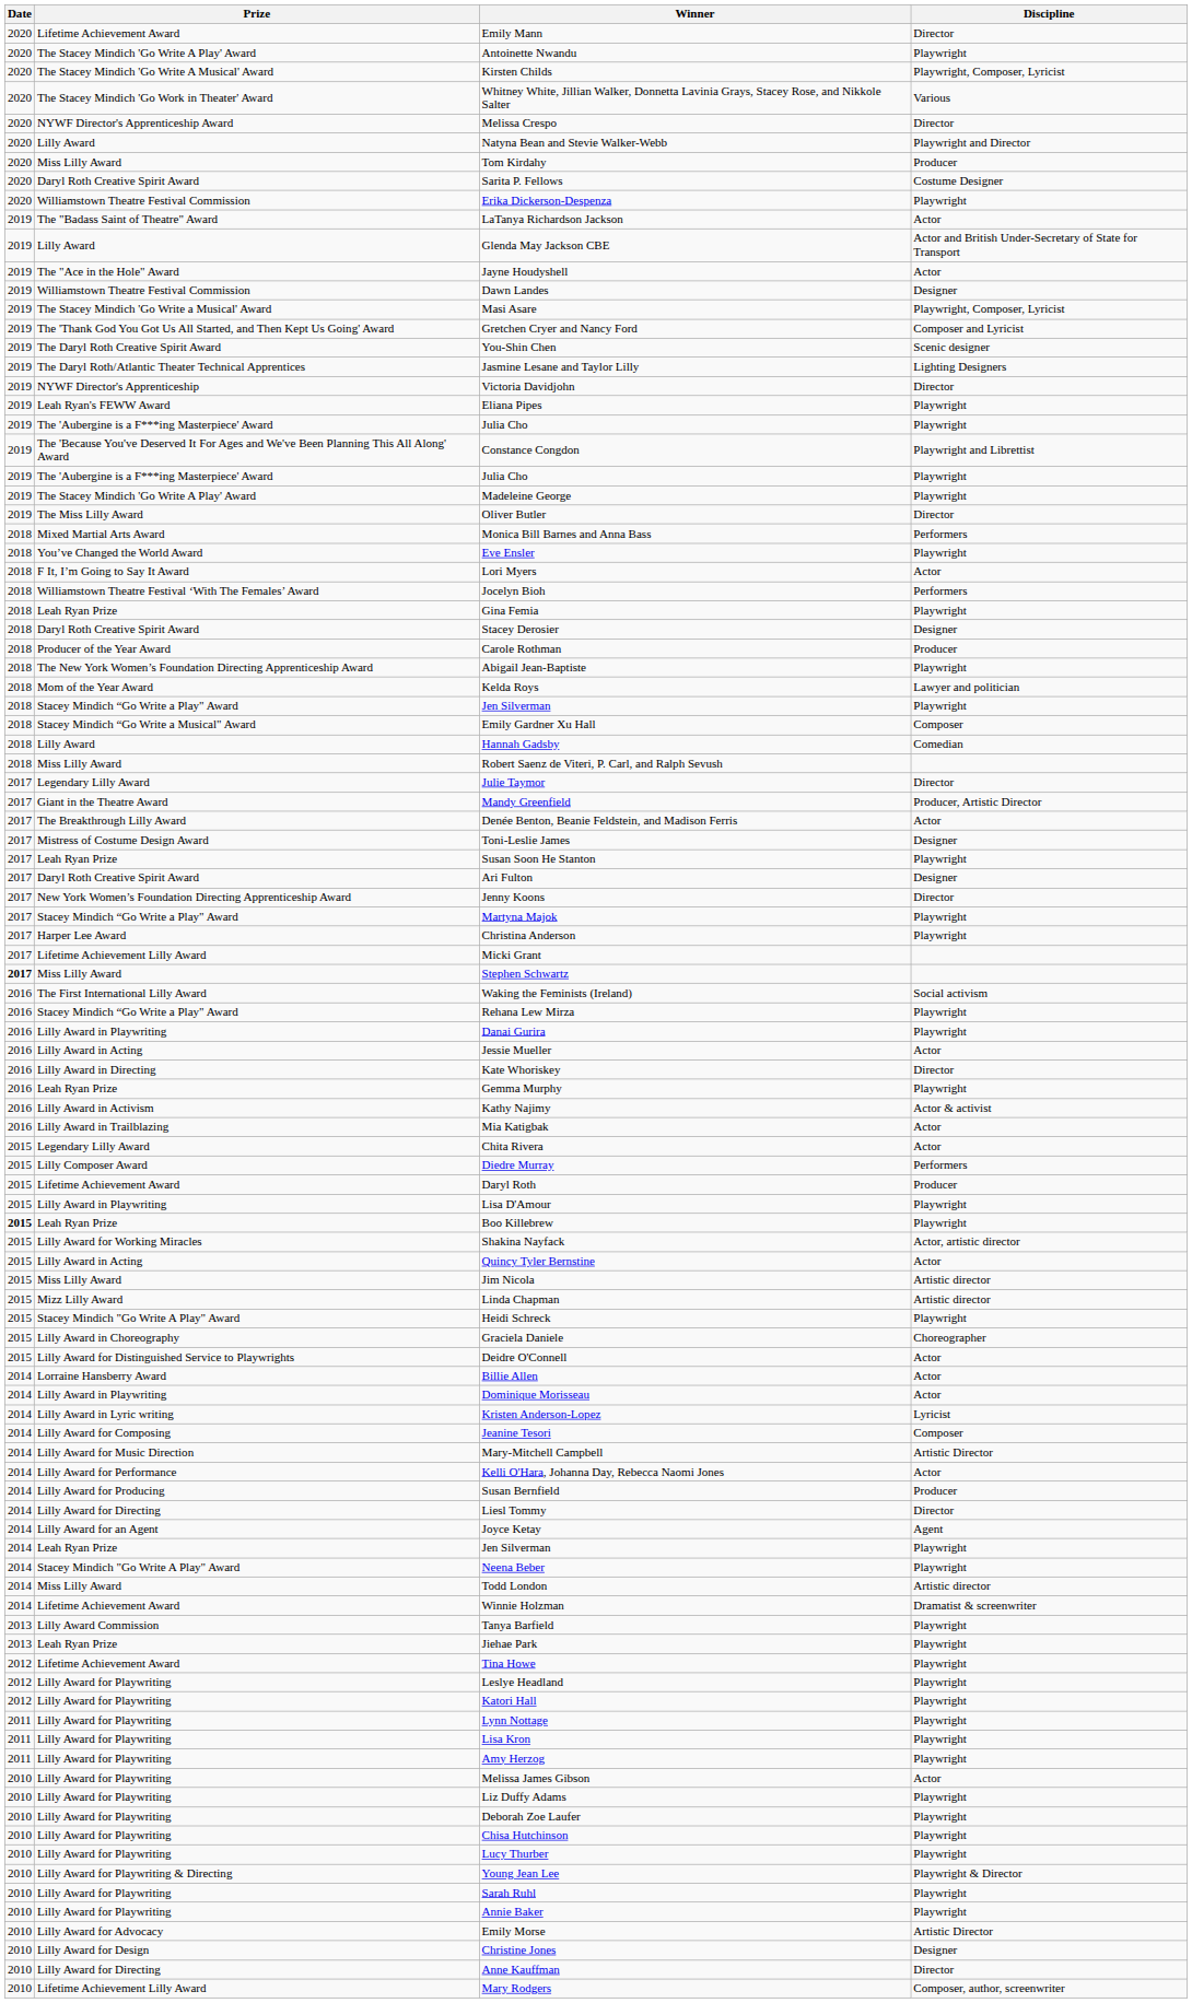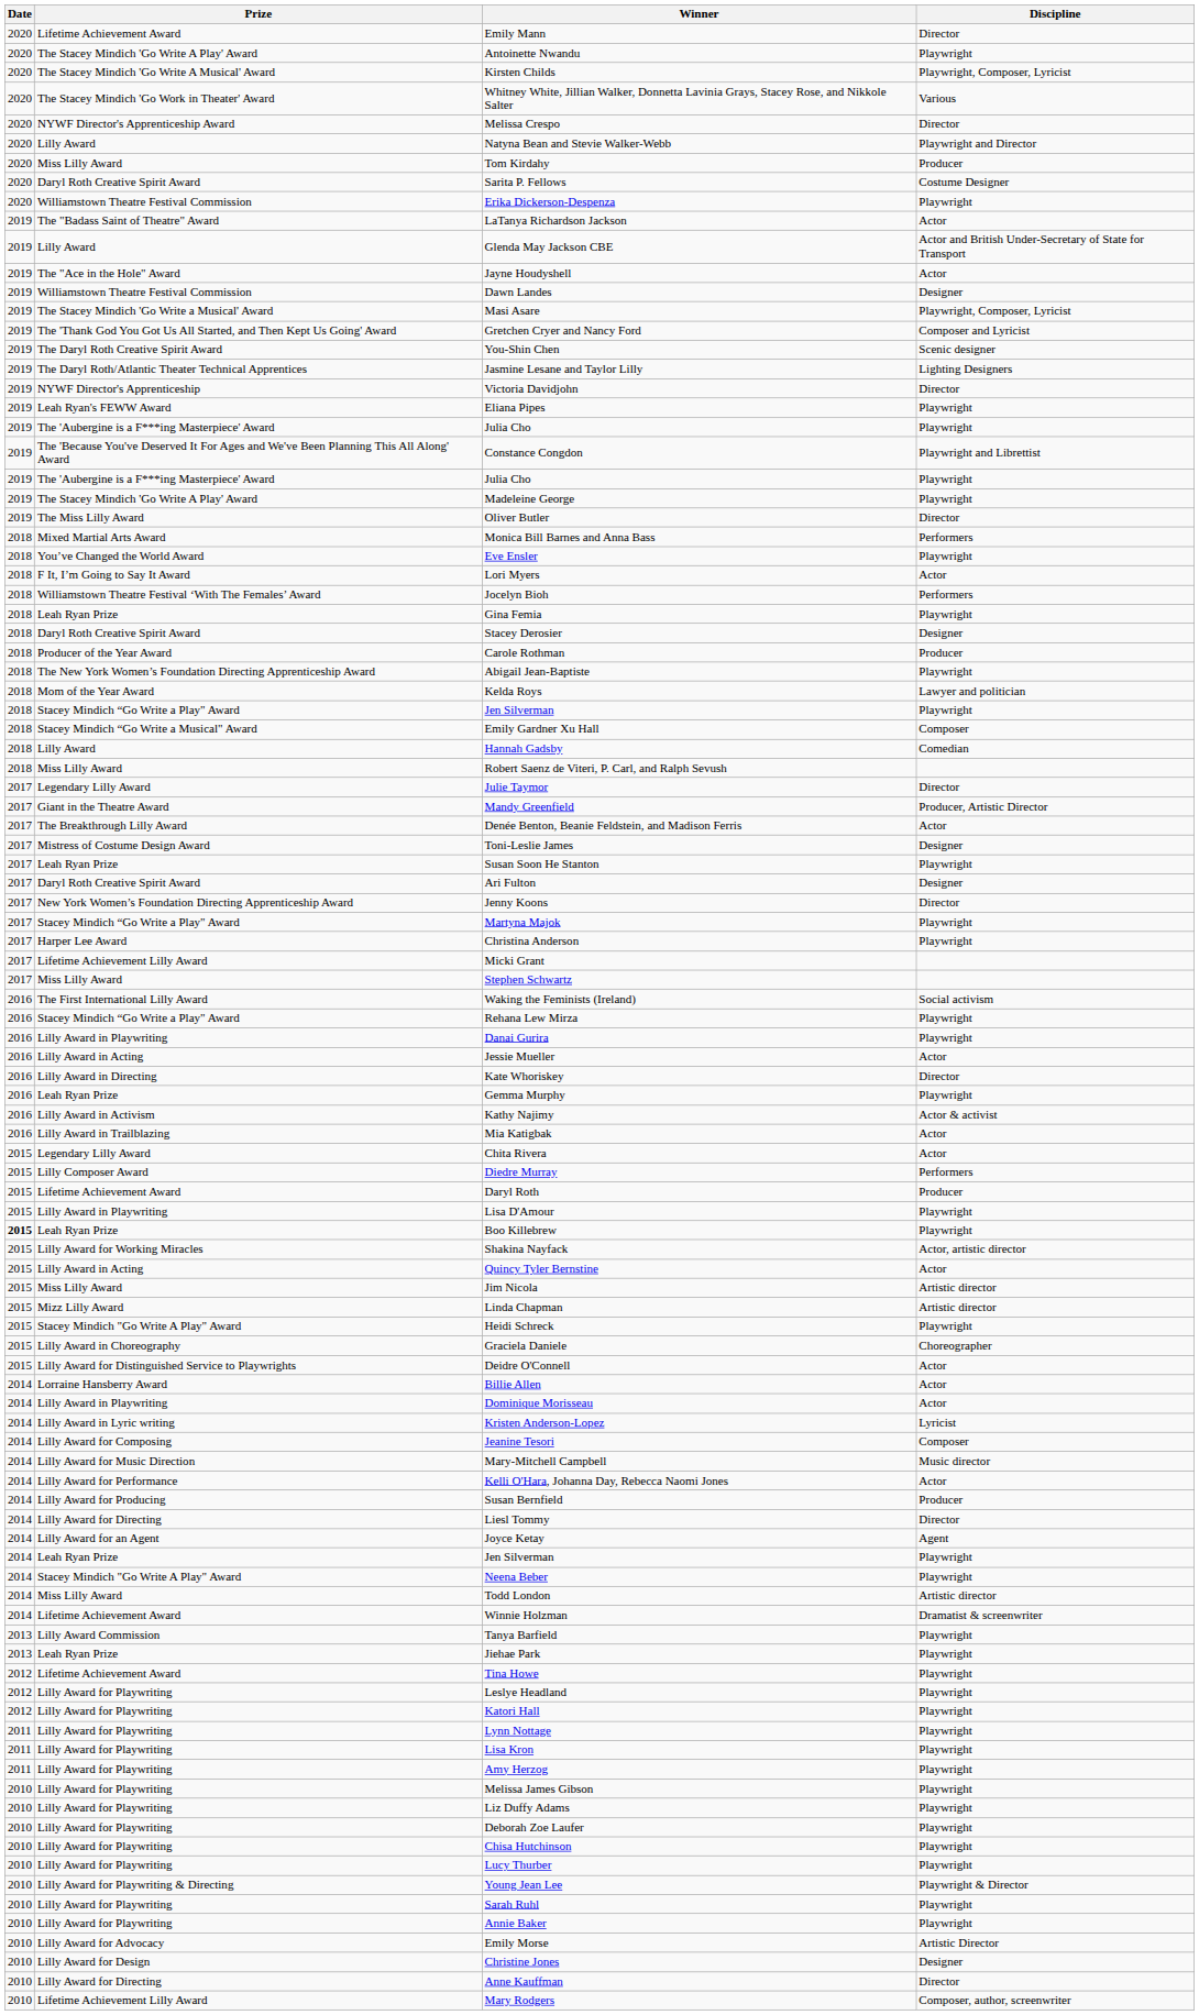Stephen Schwartz | Date: bold -> normal
Mary-Mitchell Campbell | Discipline: Artistic Director -> Music director
Melissa James Gibson | Discipline: Actor -> Playwright
